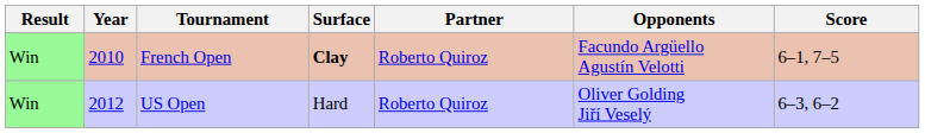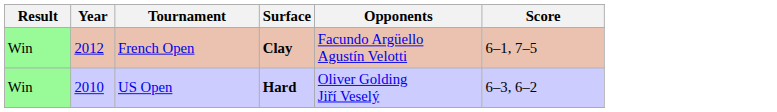- column: Partner | Roberto Quiroz | Roberto Quiroz
French Open | Year: 2010 -> 2012
US Open | Year: 2012 -> 2010
US Open | Surface: normal -> bold
